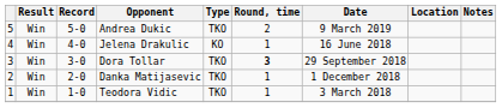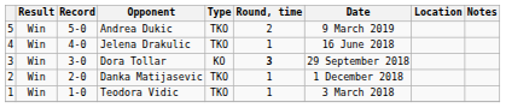Jelena Drakulic | Type: KO -> TKO
Dora Tollar | Type: TKO -> KO
